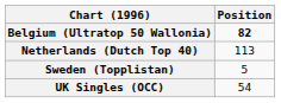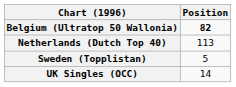UK Singles (OCC) | Position: 54 -> 14
